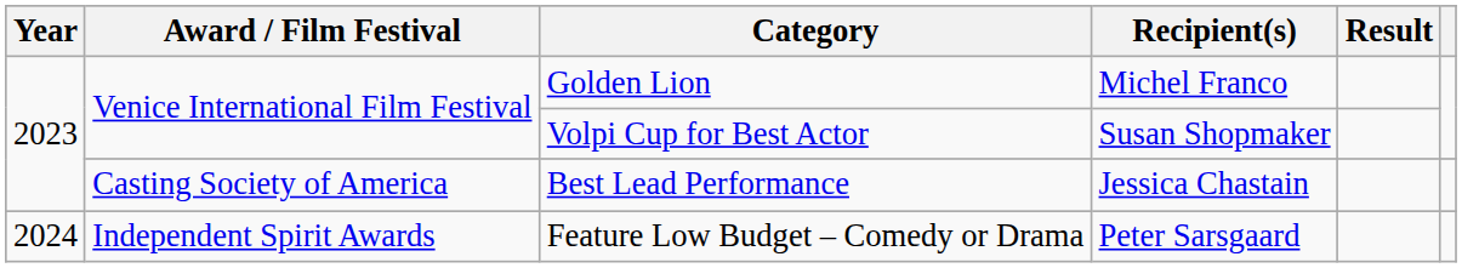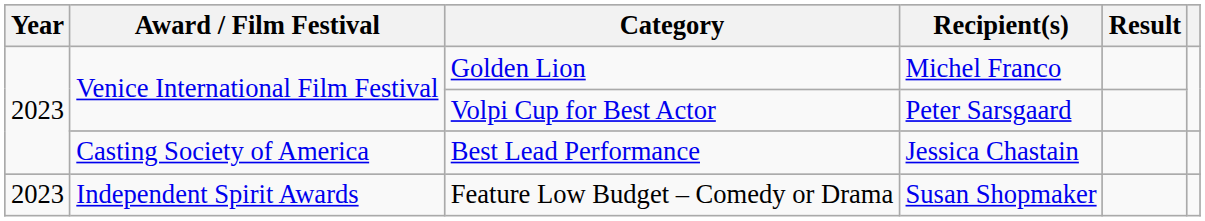Volpi Cup for Best Actor | Recipient(s): Susan Shopmaker -> Peter Sarsgaard
Feature Low Budget – Comedy or Drama | Year: 2024 -> 2023
Feature Low Budget – Comedy or Drama | Recipient(s): Peter Sarsgaard -> Susan Shopmaker
